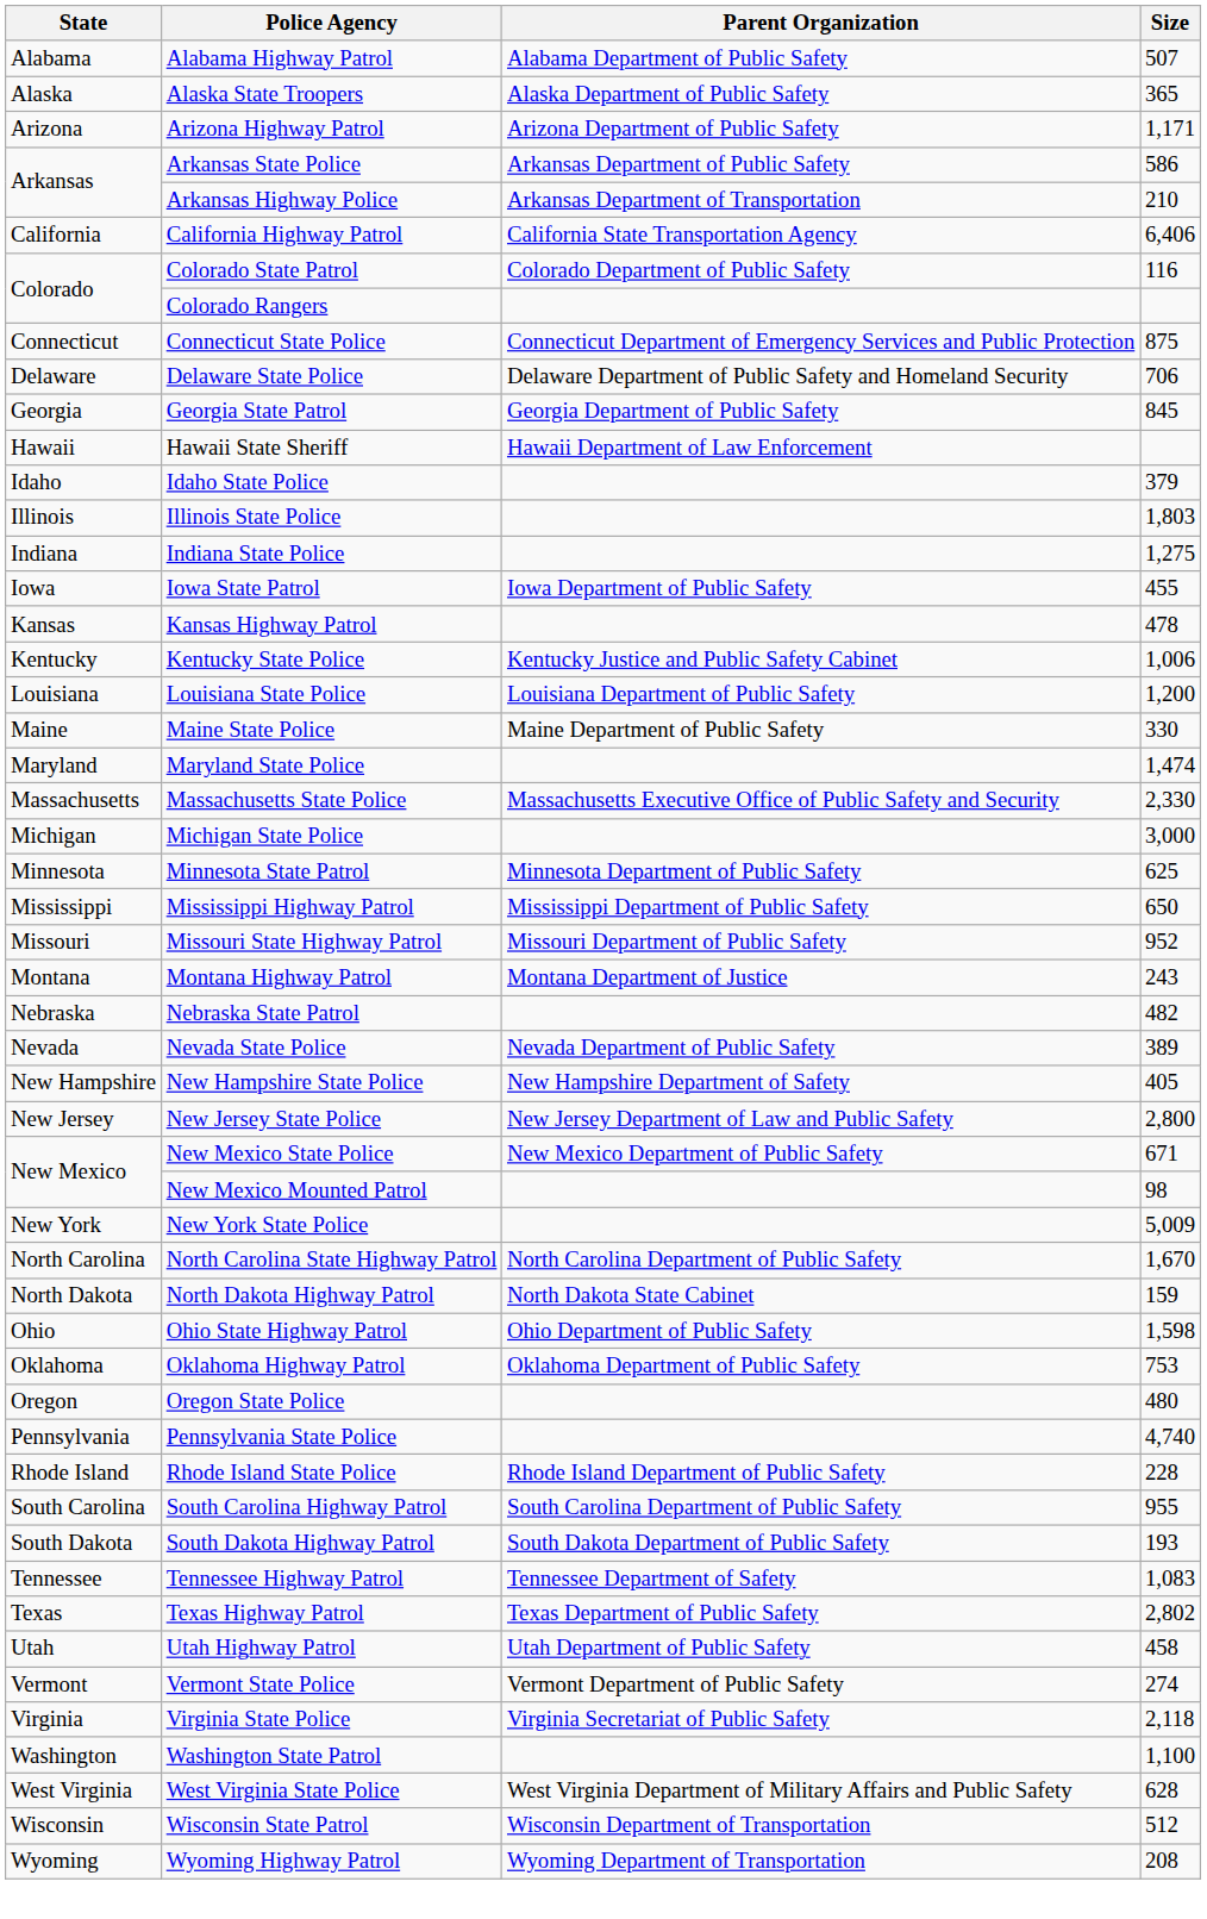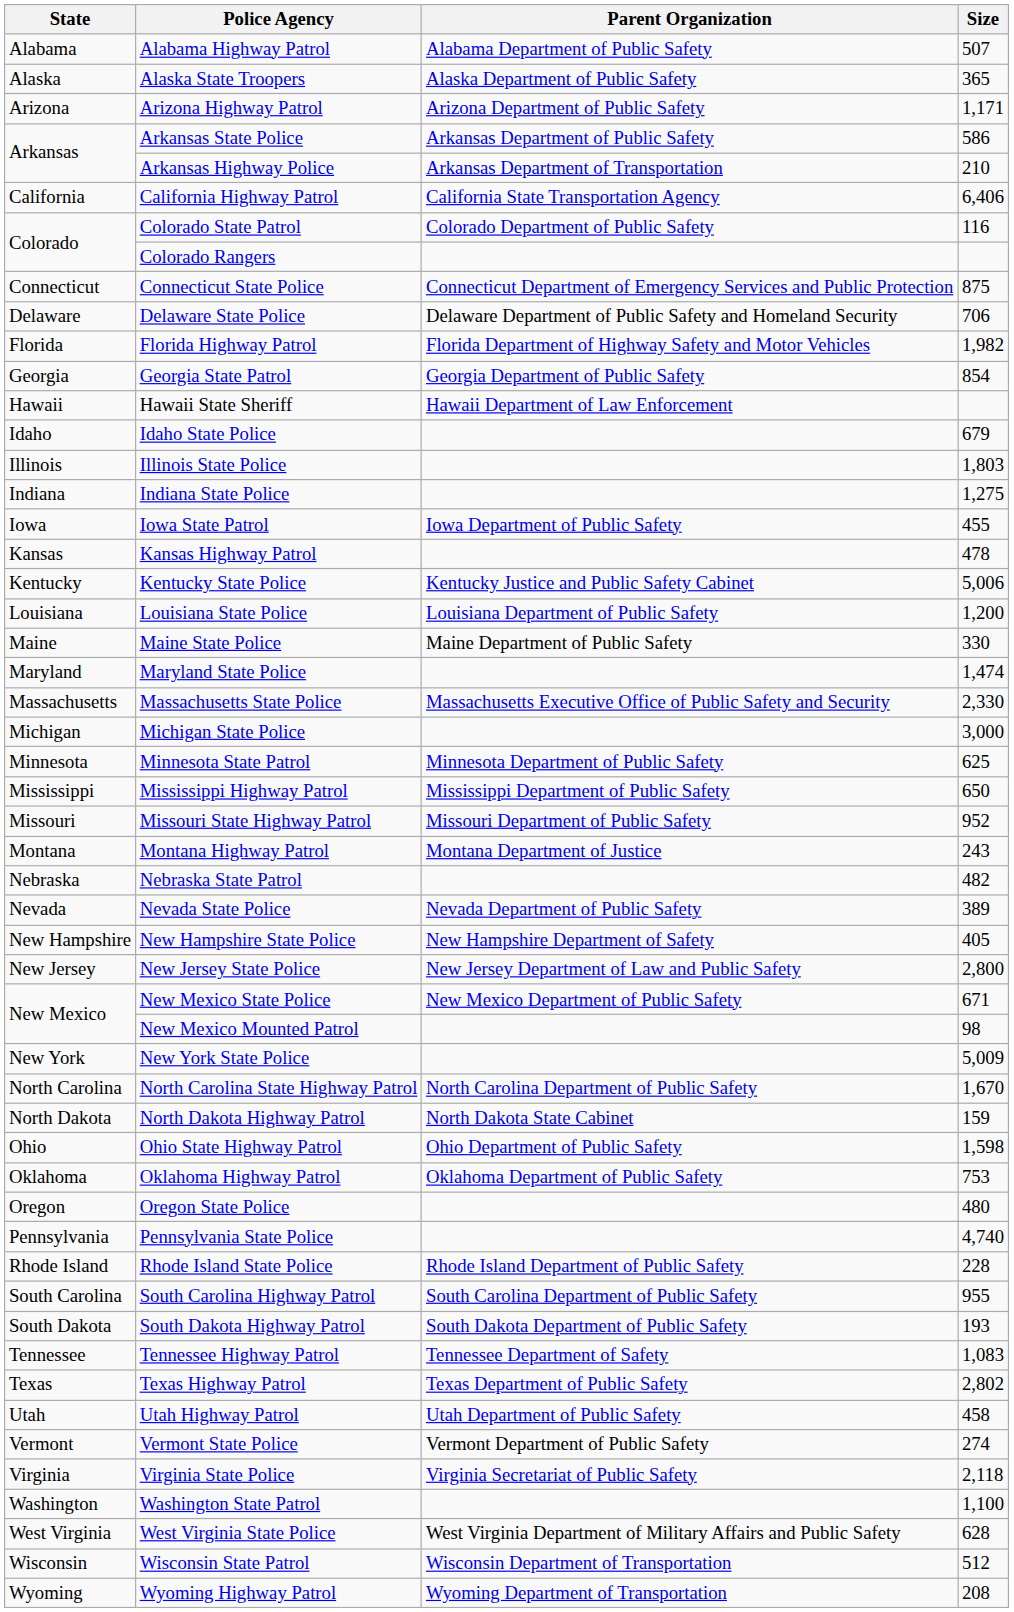+ row: Florida | Florida Highway Patrol | Florida Department of Highway Safety and Motor Vehicles | 1,982
Georgia State Patrol | Size: 845 -> 854
Idaho State Police | Size: 379 -> 679
Kentucky State Police | Size: 1,006 -> 5,006
